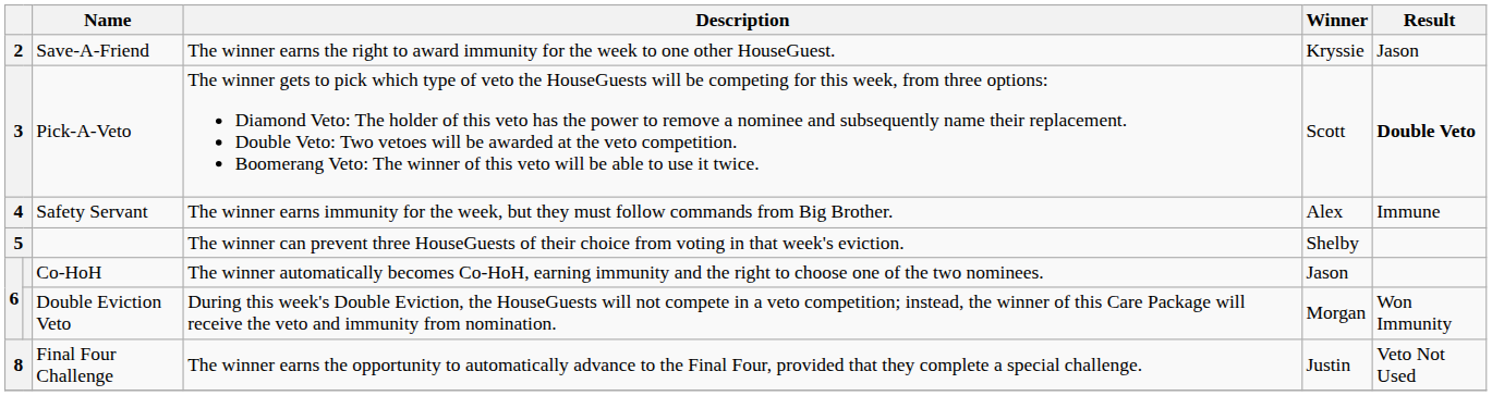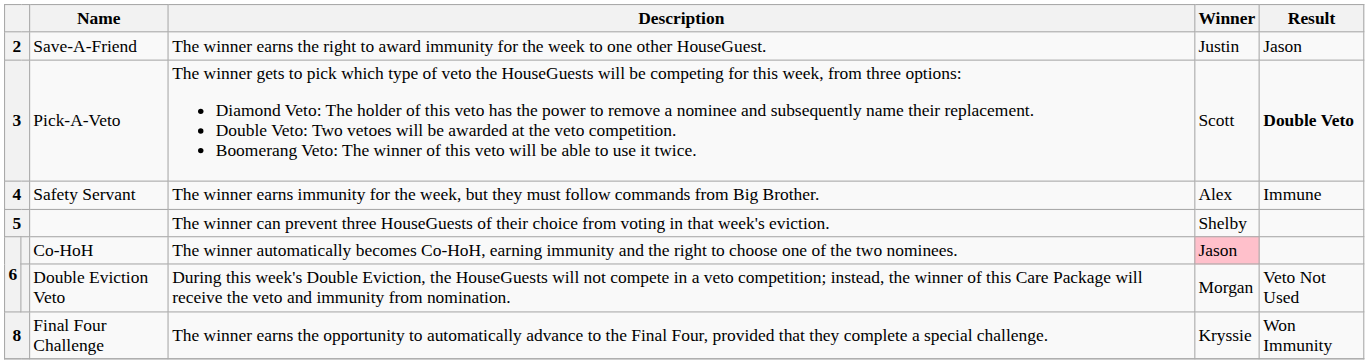Save-A-Friend | Winner: Kryssie -> Justin
Co-HoH | Winner: no background -> pink background
Double Eviction Veto | Result: Won Immunity -> Veto Not Used
Final Four Challenge | Winner: Justin -> Kryssie
Final Four Challenge | Result: Veto Not Used -> Won Immunity
